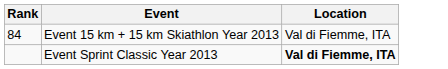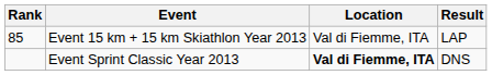+ column: Result | LAP | DNS
Event 15 km + 15 km Skiathlon Year 2013 | Rank: 84 -> 85
